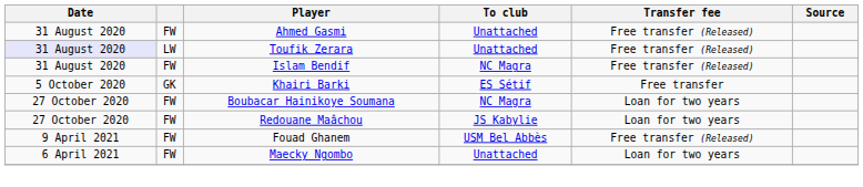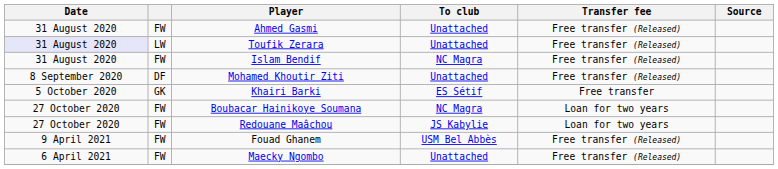+ row: 8 September 2020 | DF | Mohamed Khoutir Ziti | Unattached | Free transfer (Released)
Maecky Ngombo | Transfer fee: Loan for two years -> Free transfer (Released)
